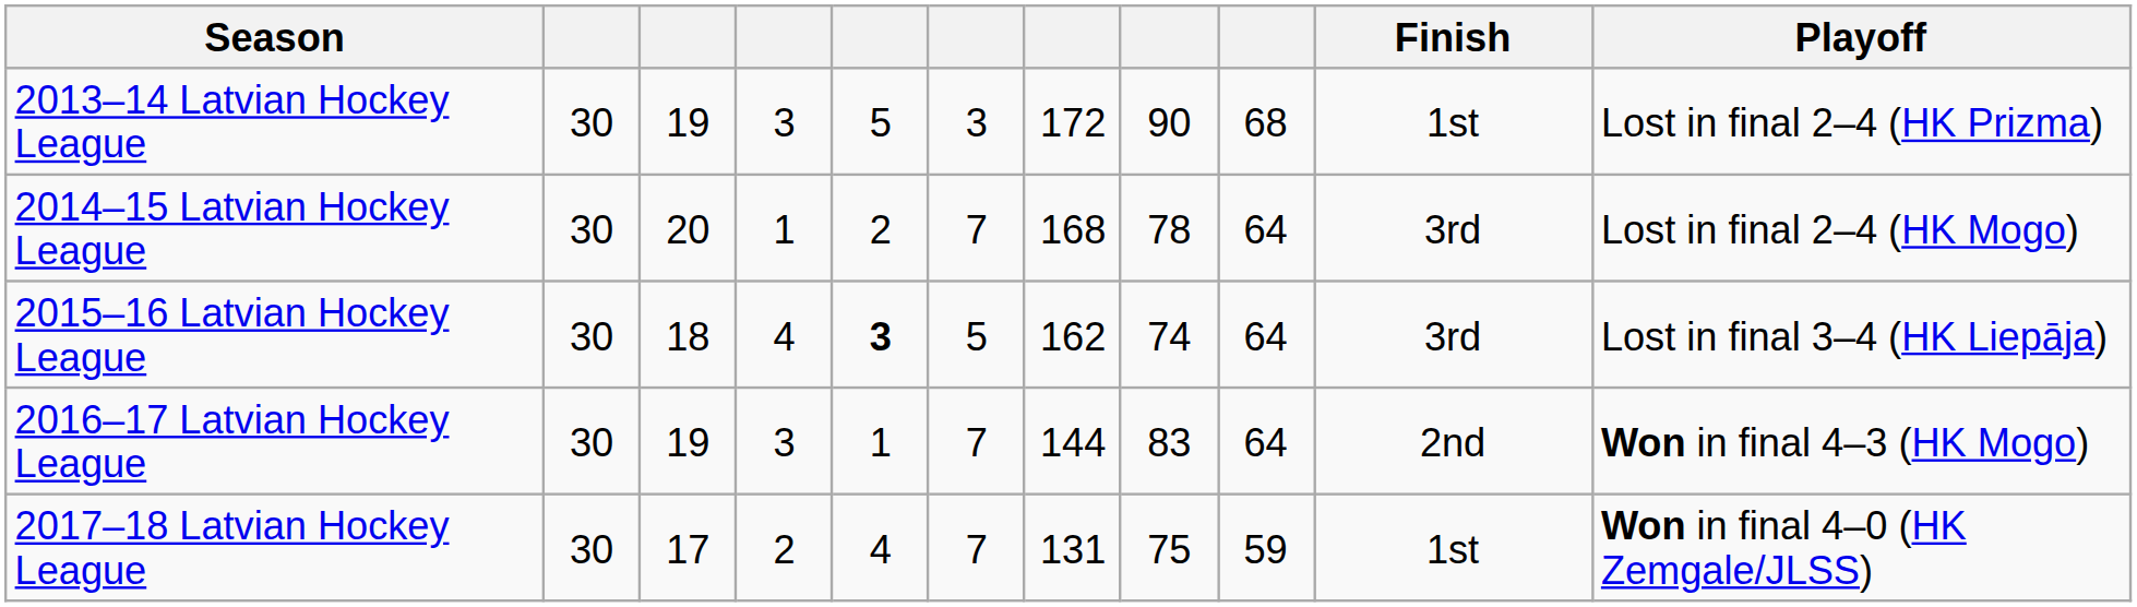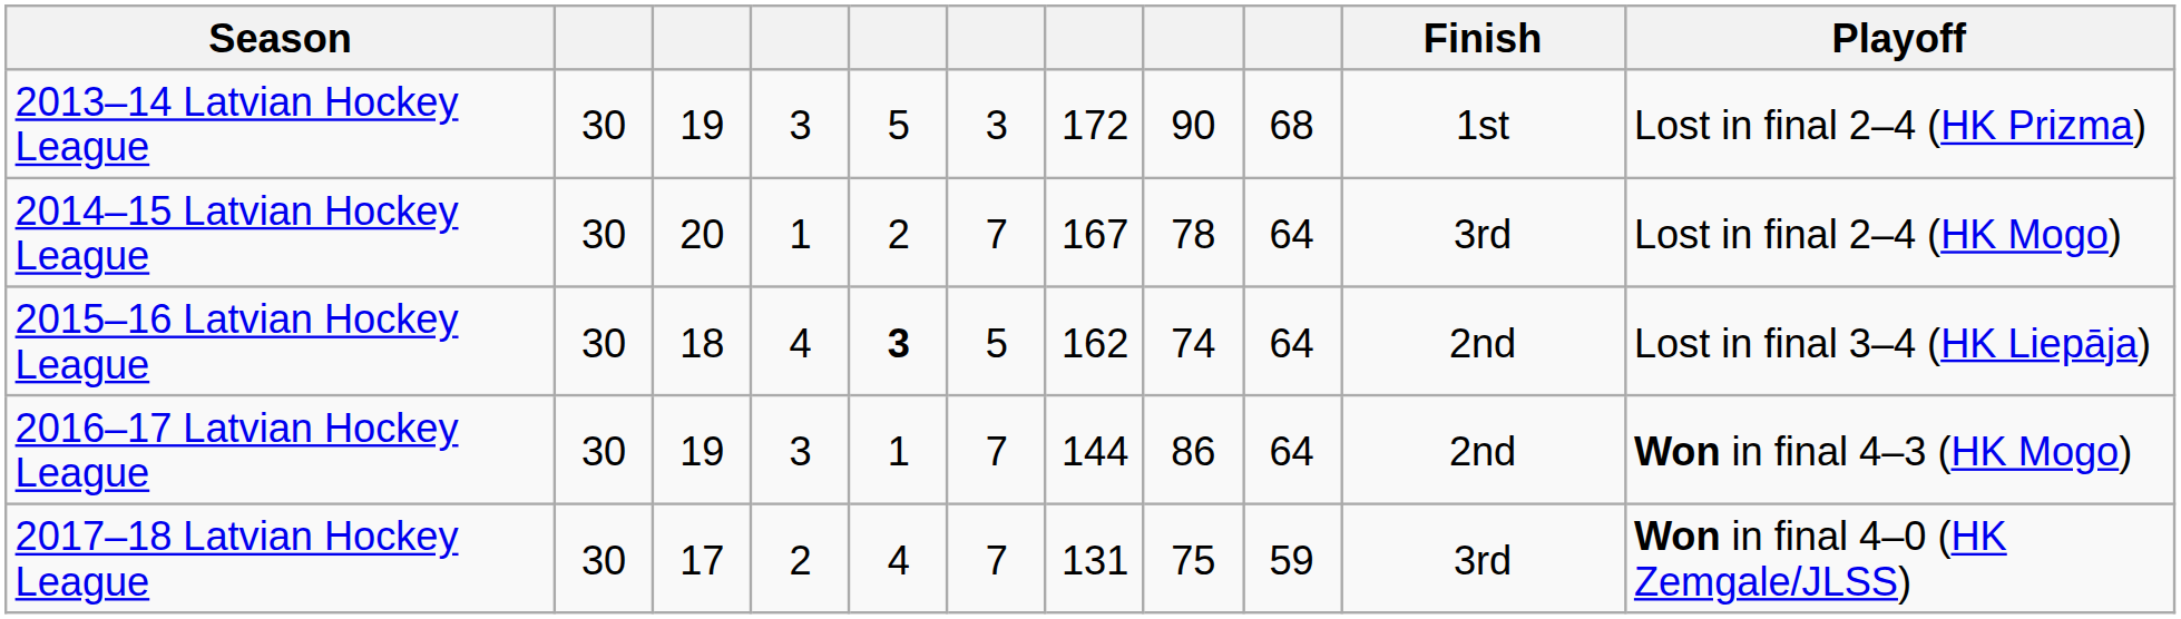2014–15 Latvian Hockey League | column 7: 168 -> 167
2015–16 Latvian Hockey League | Finish: 3rd -> 2nd
2016–17 Latvian Hockey League | column 8: 83 -> 86
2017–18 Latvian Hockey League | Finish: 1st -> 3rd
